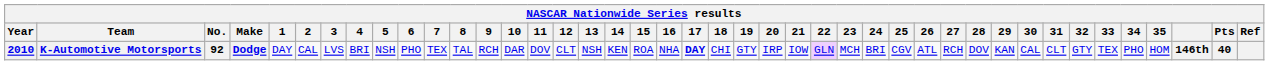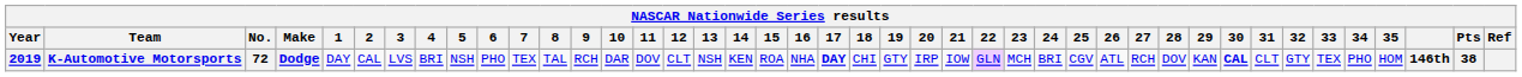K-Automotive Motorsports | Year: 2010 -> 2019
K-Automotive Motorsports | No.: 92 -> 72
K-Automotive Motorsports | 30: normal -> bold
K-Automotive Motorsports | Pts: 40 -> 38
